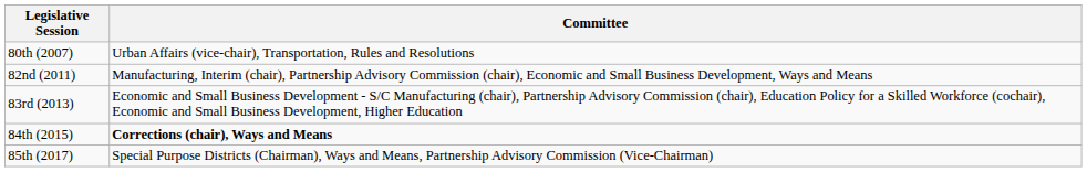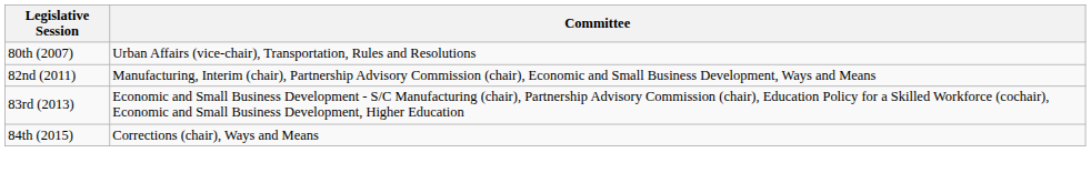84th (2015) | Committee: bold -> normal
- row: 85th (2017) | Special Purpose Districts (Chairman), Ways and Means, Partnership Advisory Commission (Vice-Chairman)
